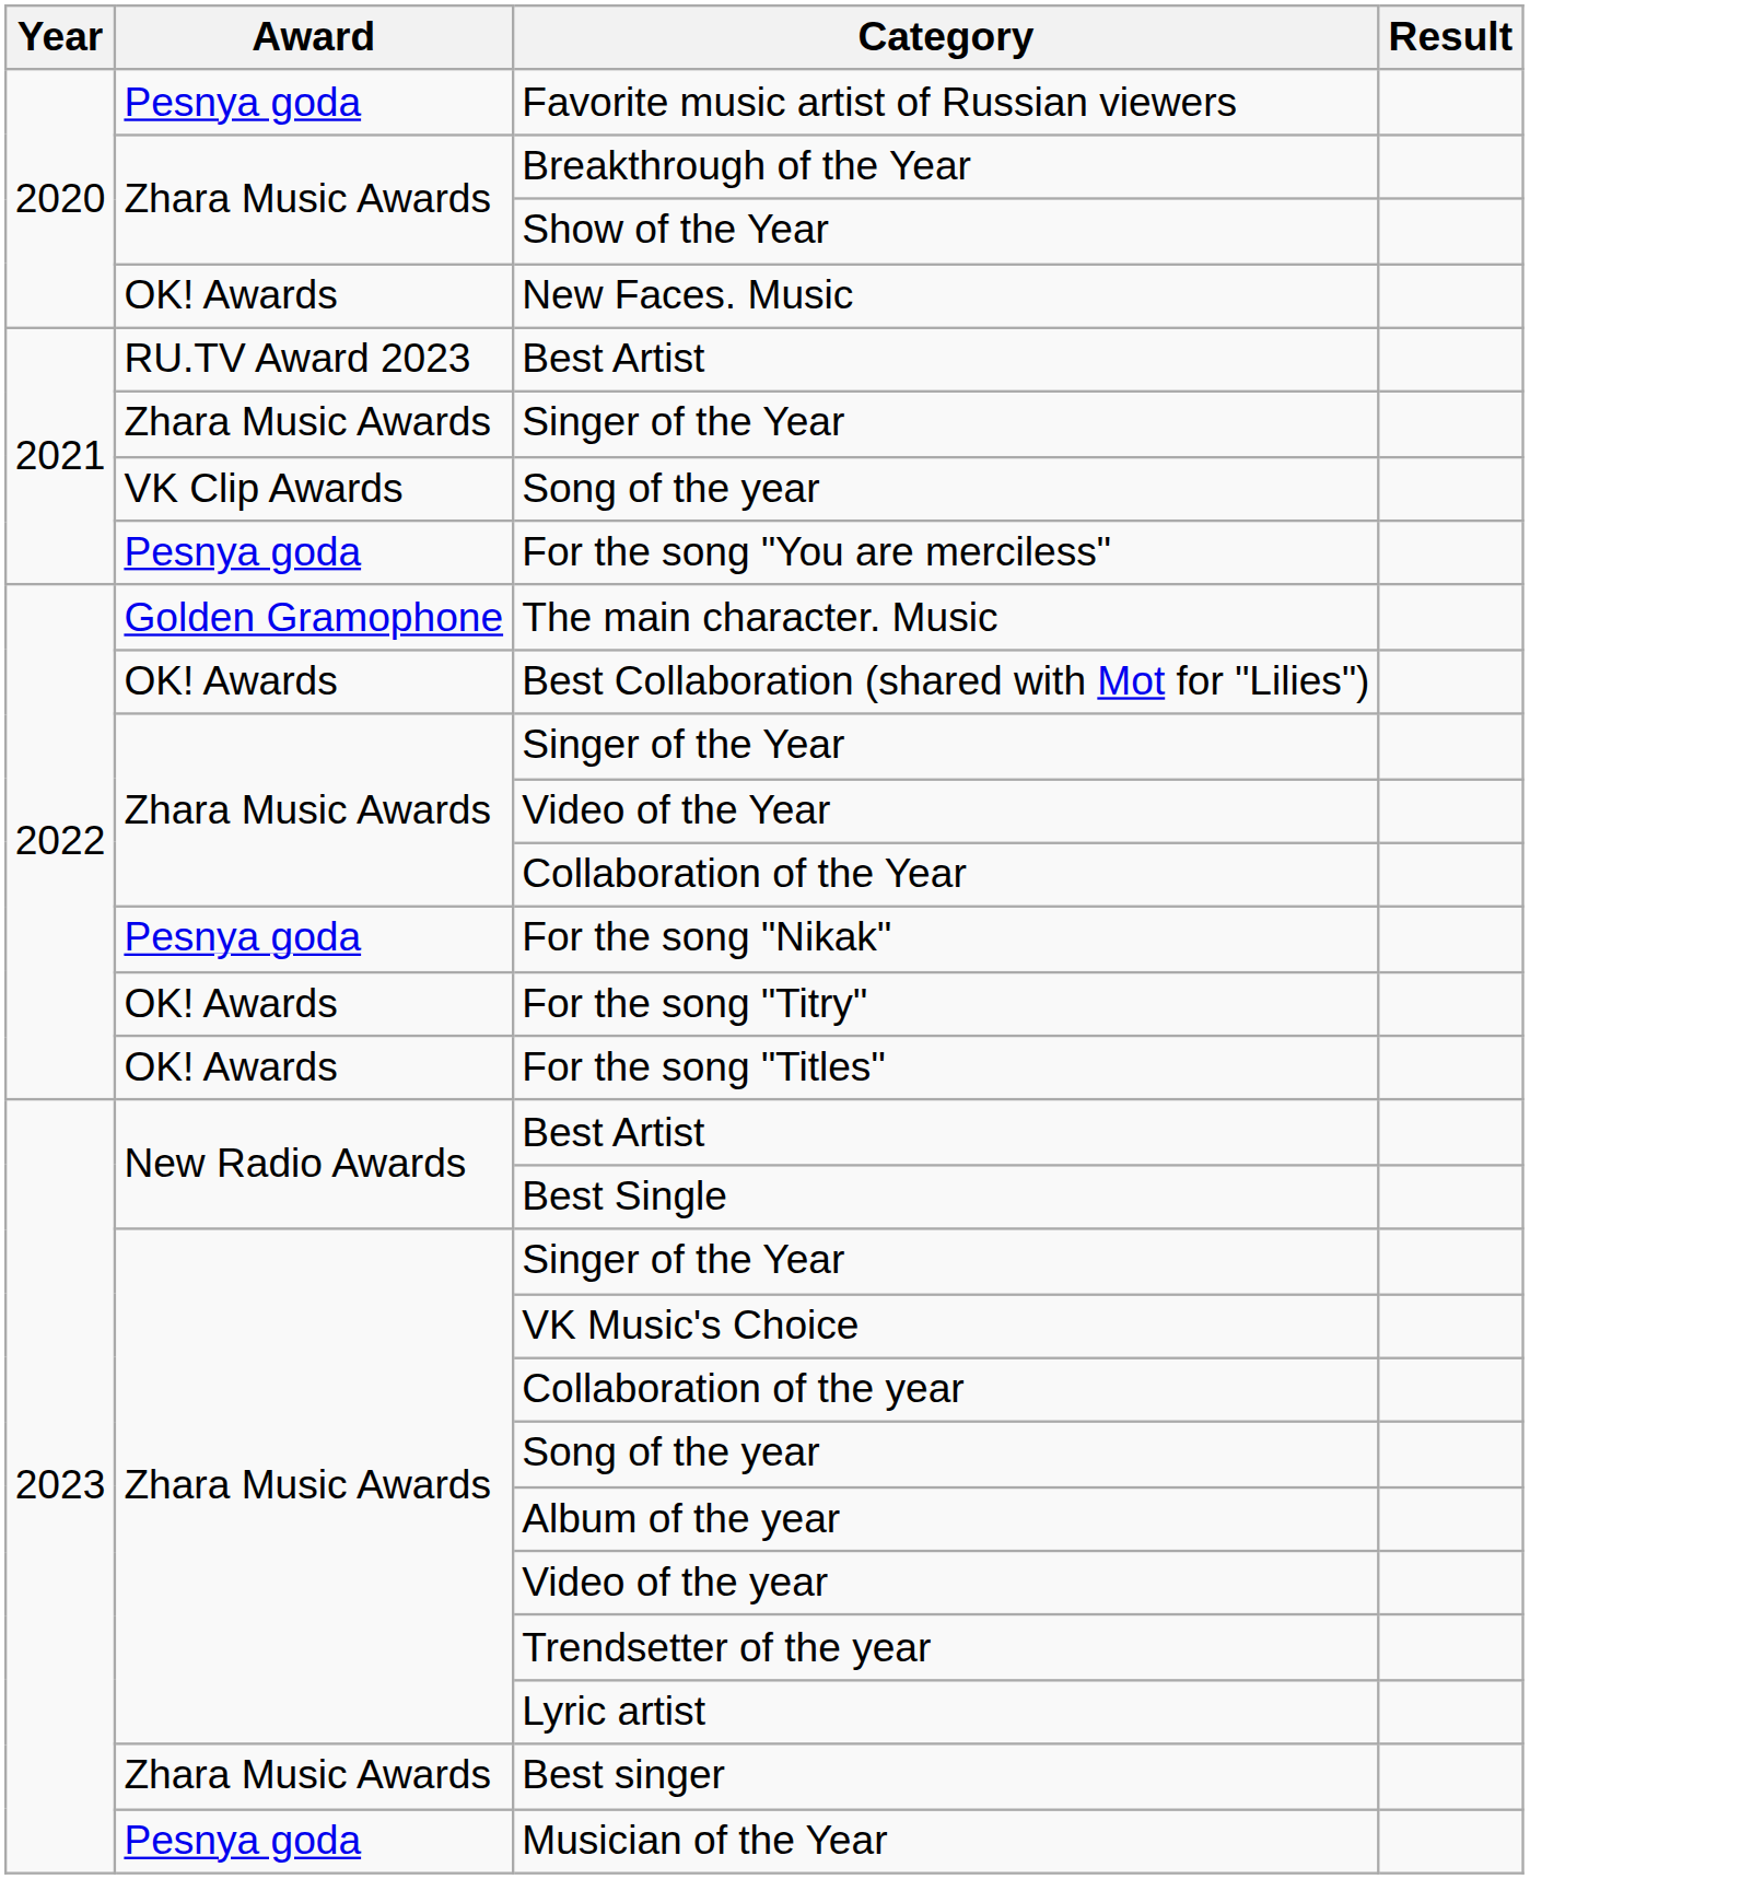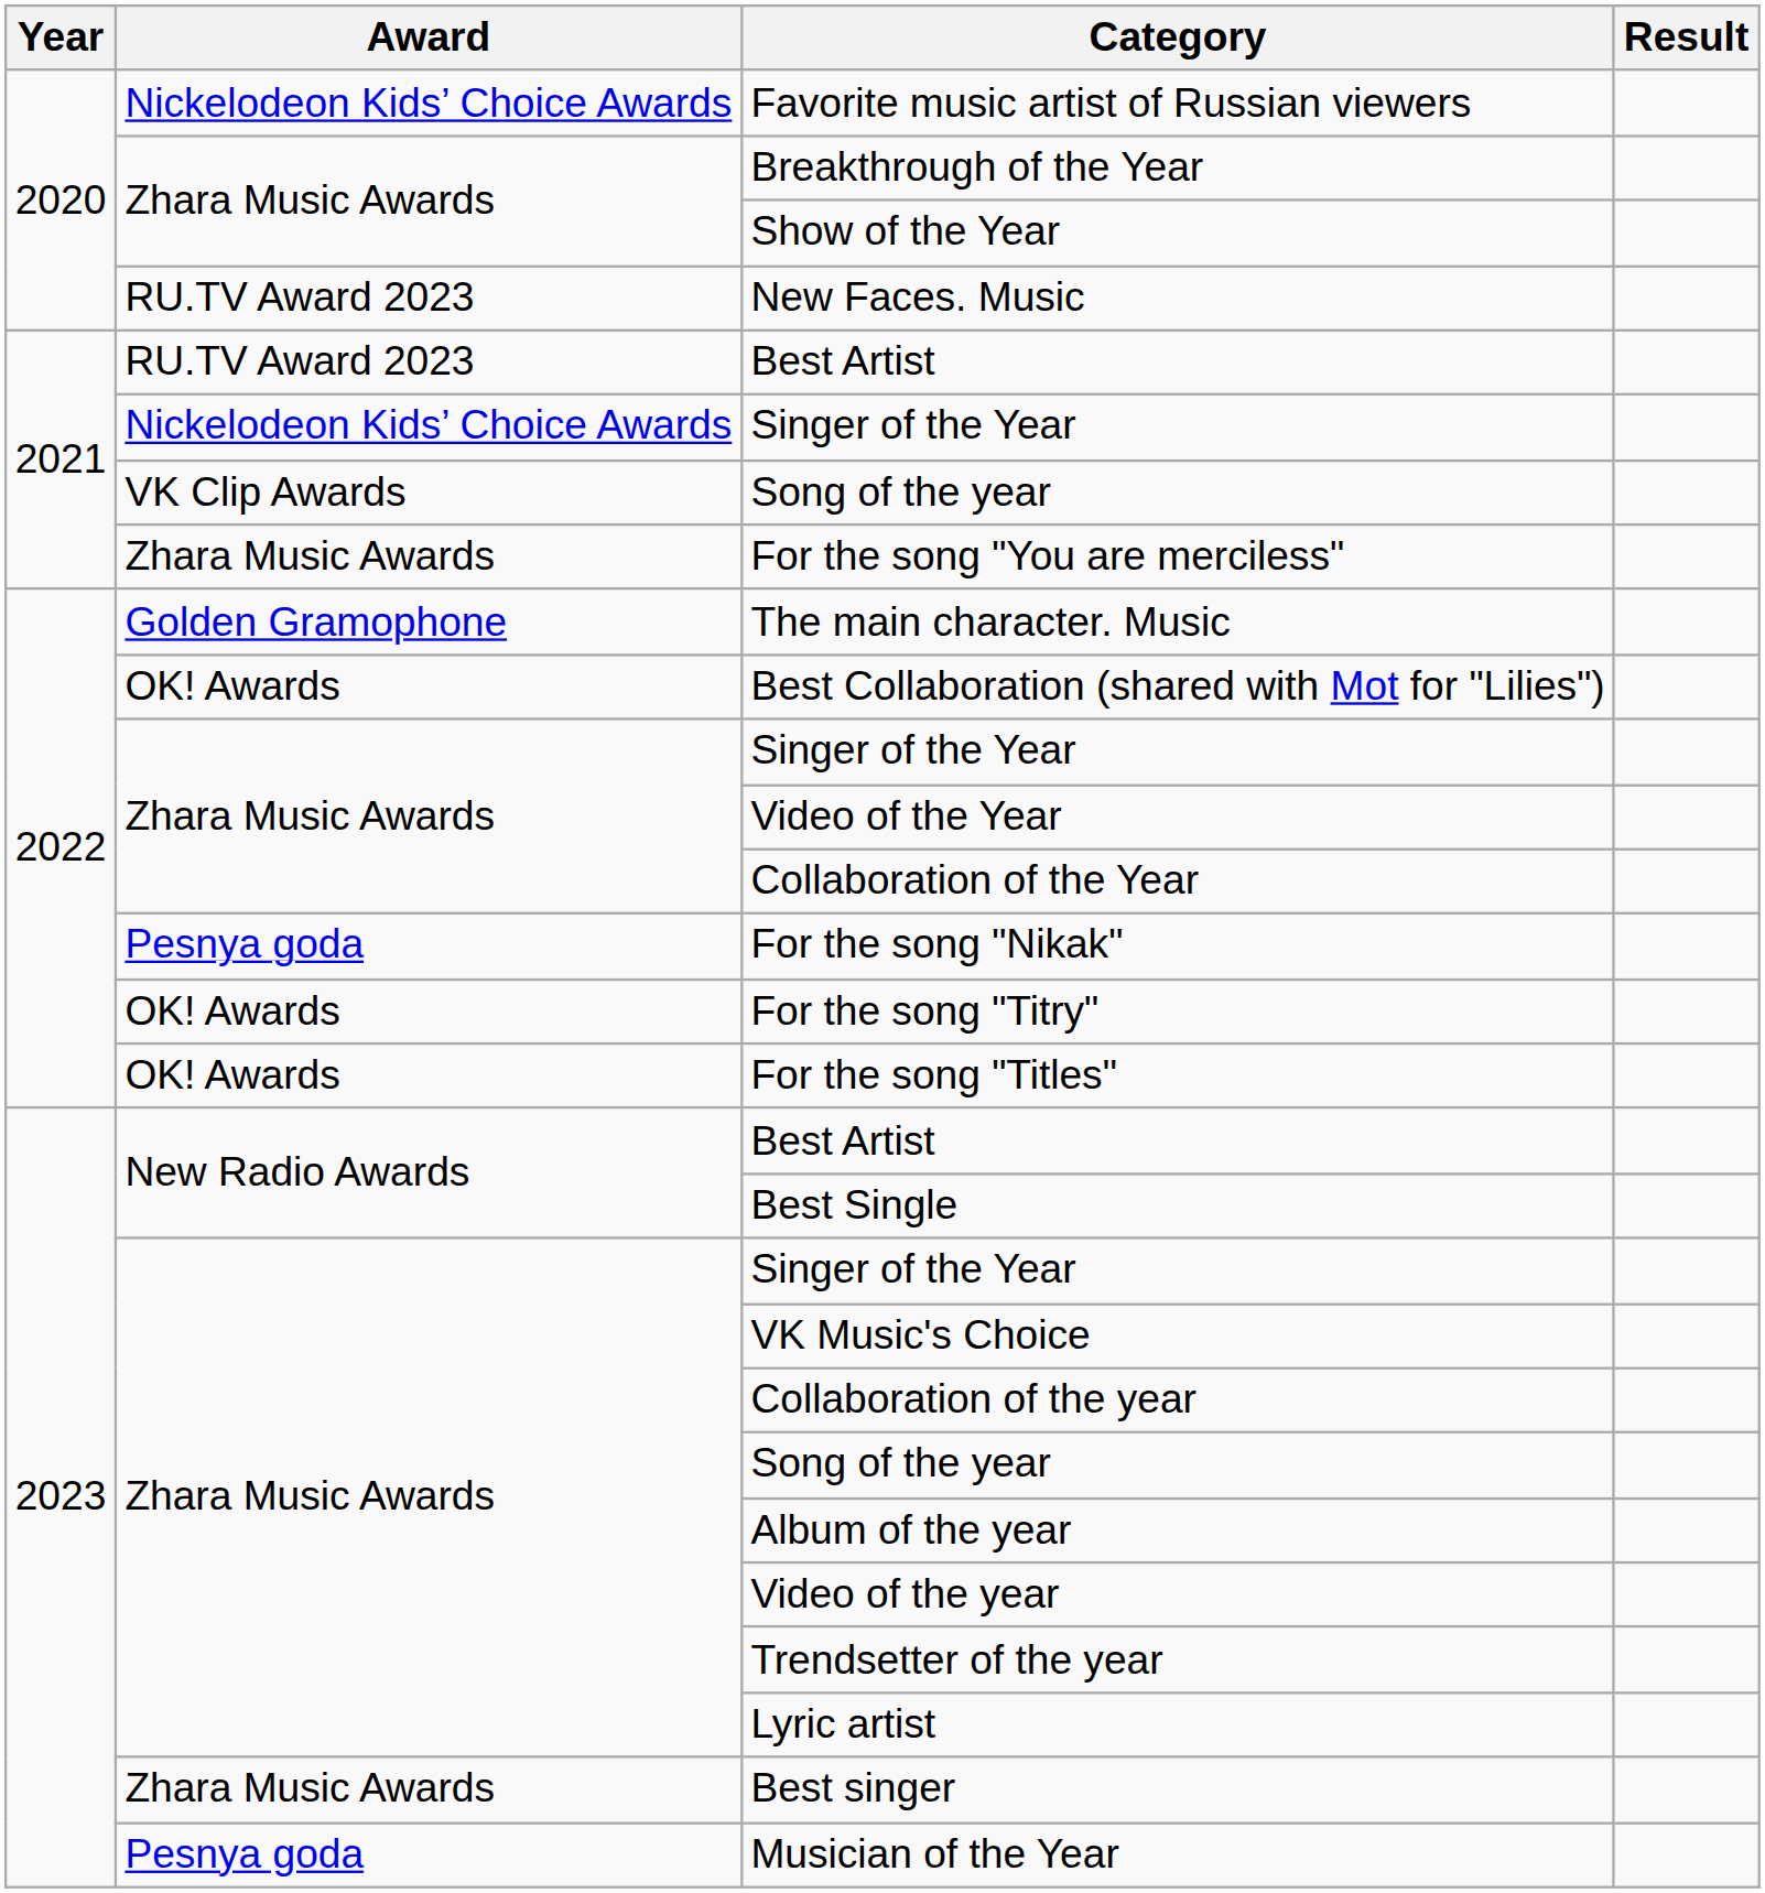Favorite music artist of Russian viewers | Award: Pesnya goda -> Nickelodeon Kids’ Choice Awards
New Faces. Music | Award: OK! Awards -> RU.TV Award 2023
2021 / Singer of the Year | Award: Zhara Music Awards -> Nickelodeon Kids’ Choice Awards
For the song "You are merciless" | Award: Pesnya goda -> Zhara Music Awards
